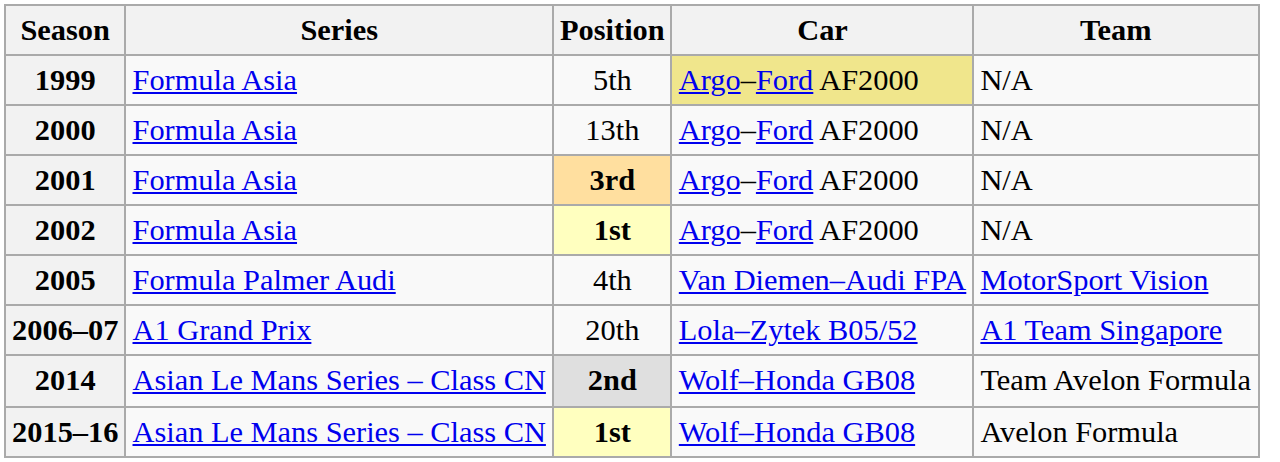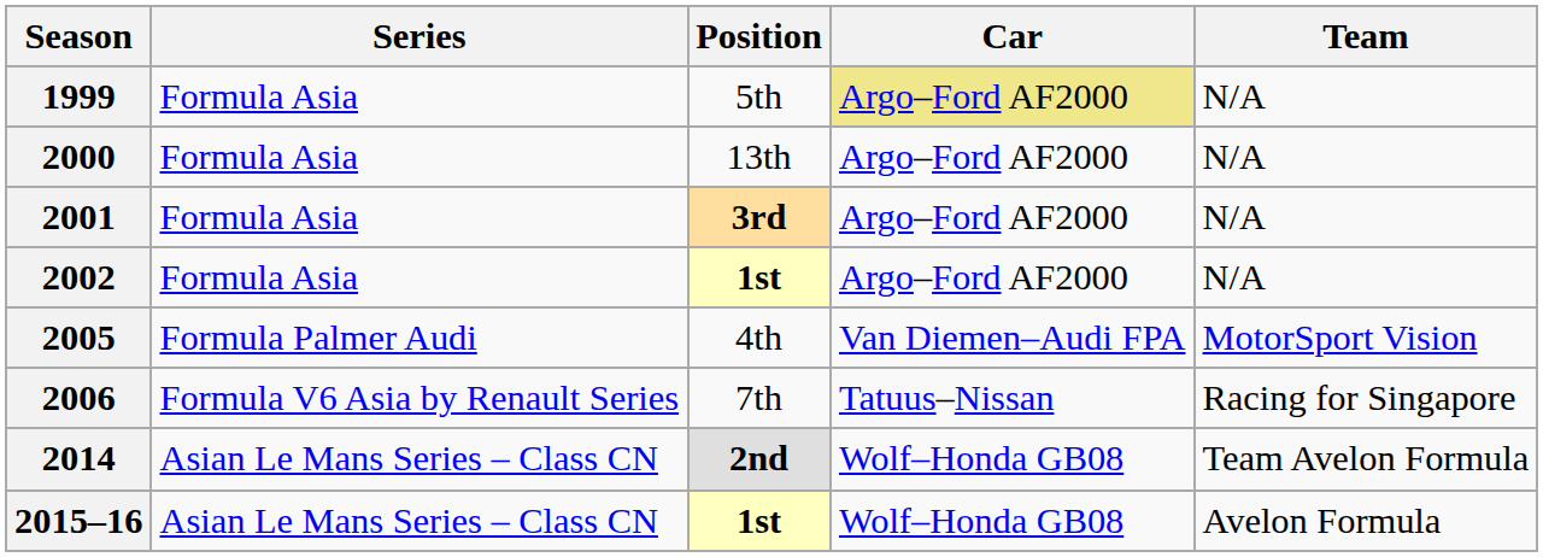+ row: 2006 | Formula V6 Asia by Renault Series | 7th | Tatuus–Nissan | Racing for Singapore
- row: 2006–07 | A1 Grand Prix | 20th | Lola–Zytek B05/52 | A1 Team Singapore
